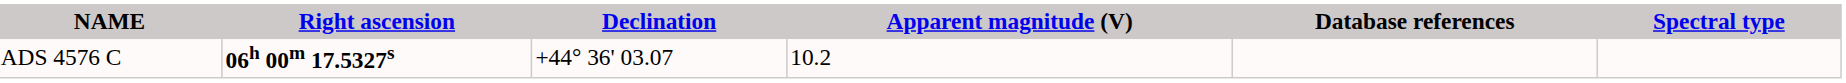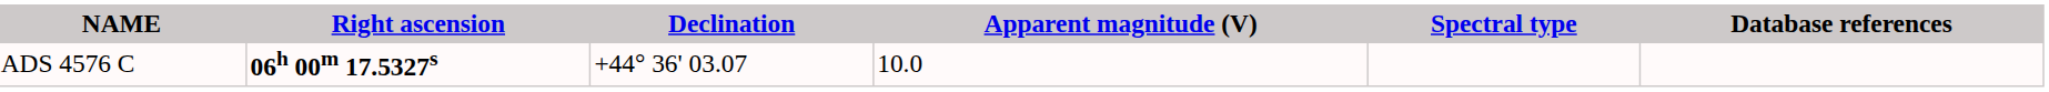columns swapped: Spectral type <-> Database references
ADS 4576 C | Apparent magnitude (V): 10.2 -> 10.0
